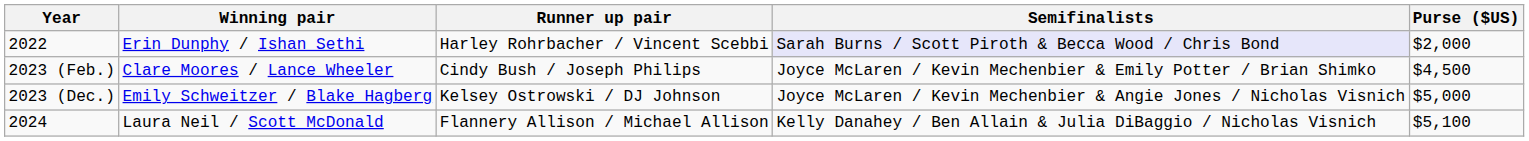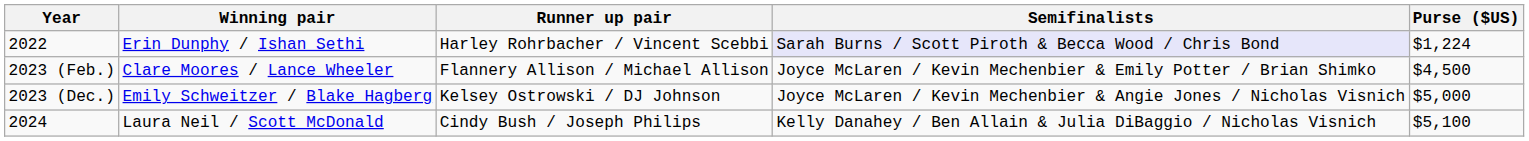2022 | Purse ($US): $2,000 -> $1,224
2023 (Feb.) | Runner up pair: Cindy Bush / Joseph Philips -> Flannery Allison / Michael Allison
2024 | Runner up pair: Flannery Allison / Michael Allison -> Cindy Bush / Joseph Philips
